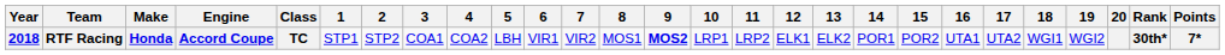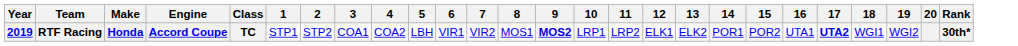- column: Points | 7*
RTF Racing | Year: 2018 -> 2019
RTF Racing | 17: normal -> bold
